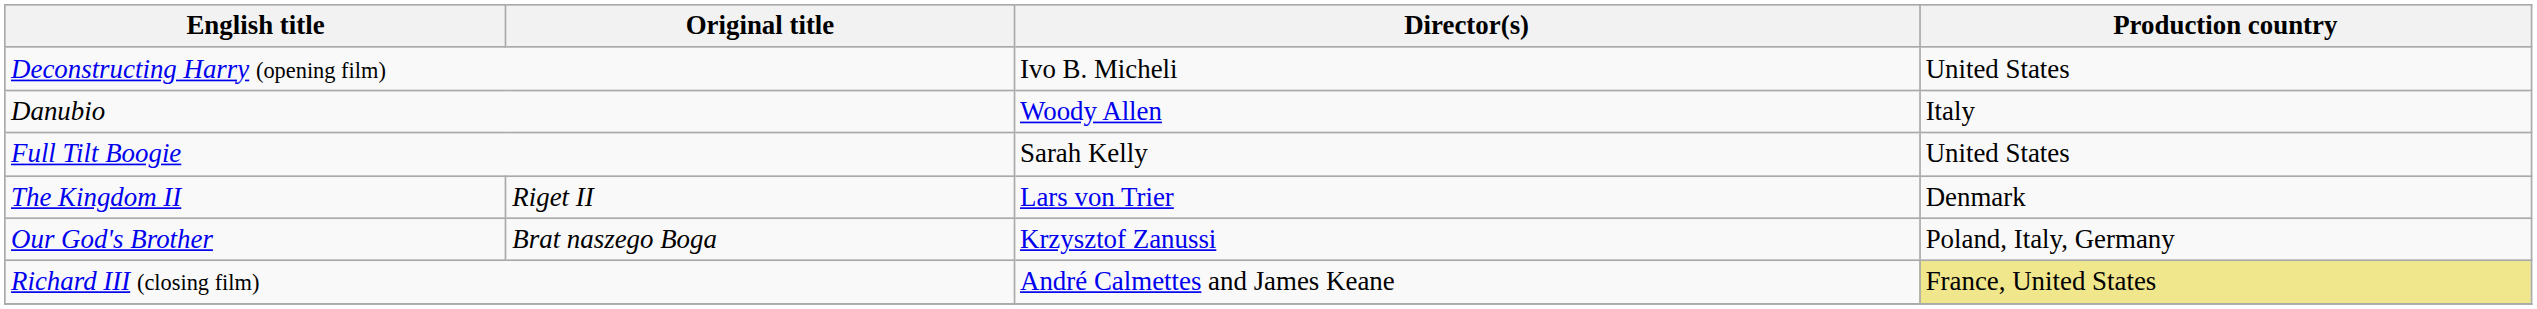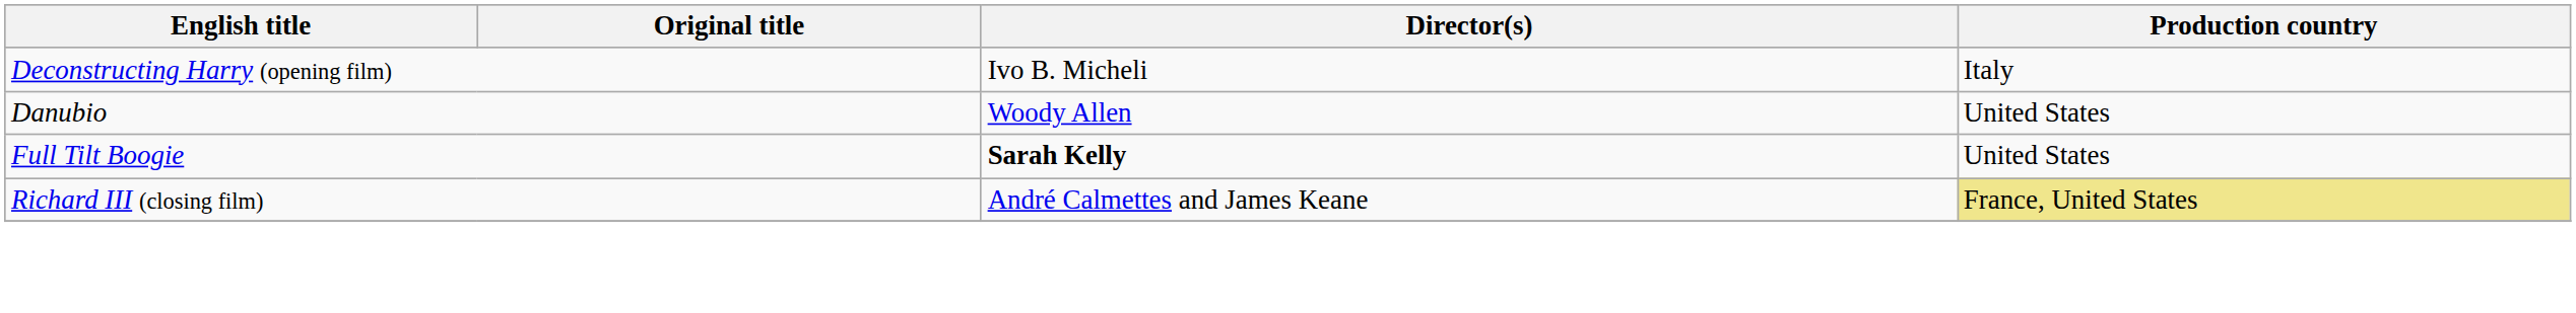Deconstructing Harry (opening film) | Production country: United States -> Italy
Danubio | Production country: Italy -> United States
Full Tilt Boogie | Director(s): normal -> bold
- row: The Kingdom II | Riget II | Lars von Trier | Denmark
- row: Our God's Brother | Brat naszego Boga | Krzysztof Zanussi | Poland, Italy, Germany
